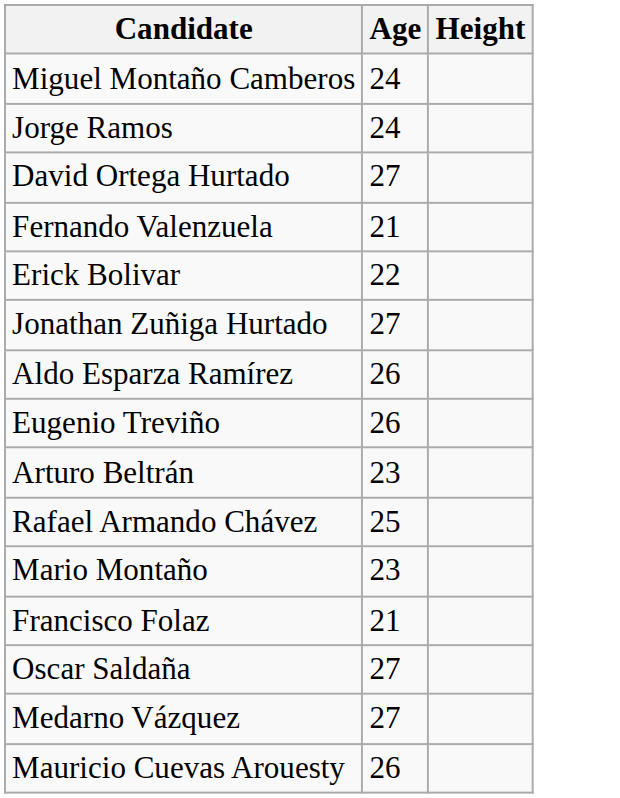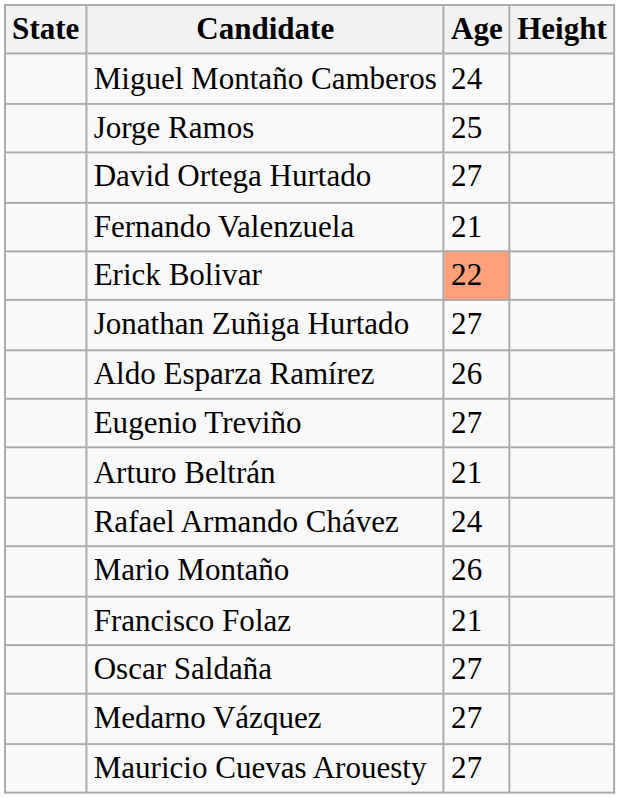+ column: State
Jorge Ramos | Age: 24 -> 25
Erick Bolivar | Age: no background -> lightsalmon background
Eugenio Treviño | Age: 26 -> 27
Arturo Beltrán | Age: 23 -> 21
Rafael Armando Chávez | Age: 25 -> 24
Mario Montaño | Age: 23 -> 26
Mauricio Cuevas Arouesty | Age: 26 -> 27
